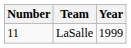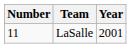LaSalle | Year: 1999 -> 2001
